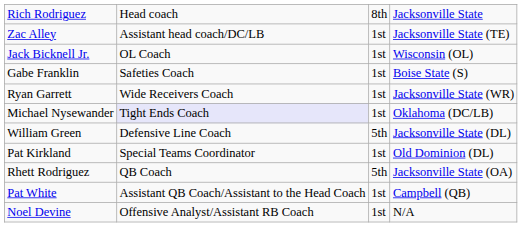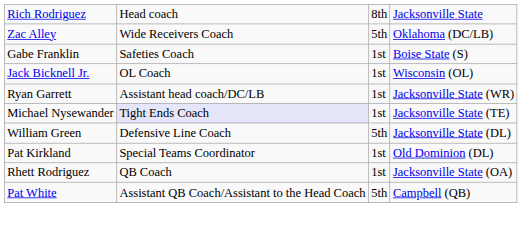Zac Alley | column 2: Assistant head coach/DC/LB -> Wide Receivers Coach
Zac Alley | column 3: 1st -> 5th
Zac Alley | column 4: Jacksonville State (TE) -> Oklahoma (DC/LB)
rows swapped: Jack Bicknell Jr. <-> Gabe Franklin
Ryan Garrett | column 2: Wide Receivers Coach -> Assistant head coach/DC/LB
Michael Nysewander | column 4: Oklahoma (DC/LB) -> Jacksonville State (TE)
Rhett Rodriguez | column 3: 5th -> 1st
Pat White | column 3: 1st -> 5th
- row: Noel Devine | Offensive Analyst/Assistant RB Coach | 1st | N/A
